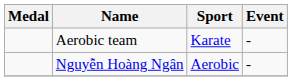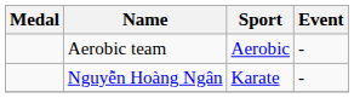Aerobic team | Sport: Karate -> Aerobic
Nguyễn Hoàng Ngân | Sport: Aerobic -> Karate
